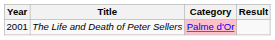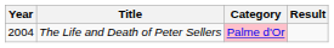The Life and Death of Peter Sellers | Year: 2001 -> 2004
